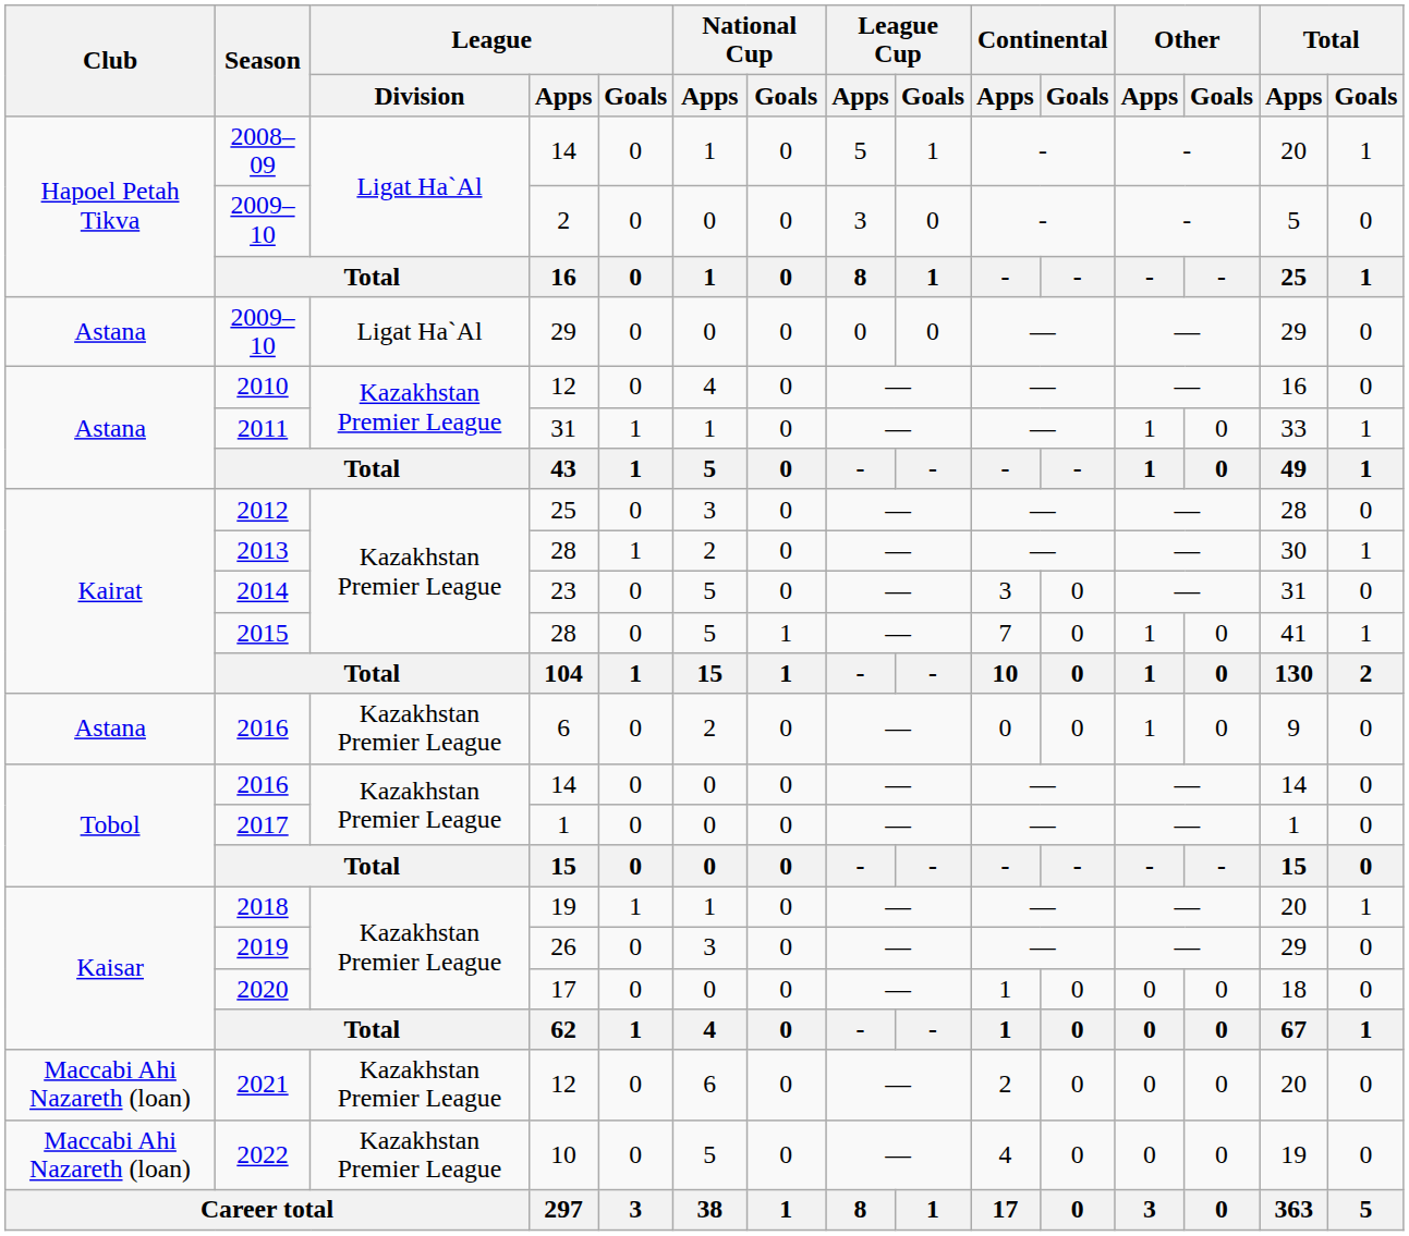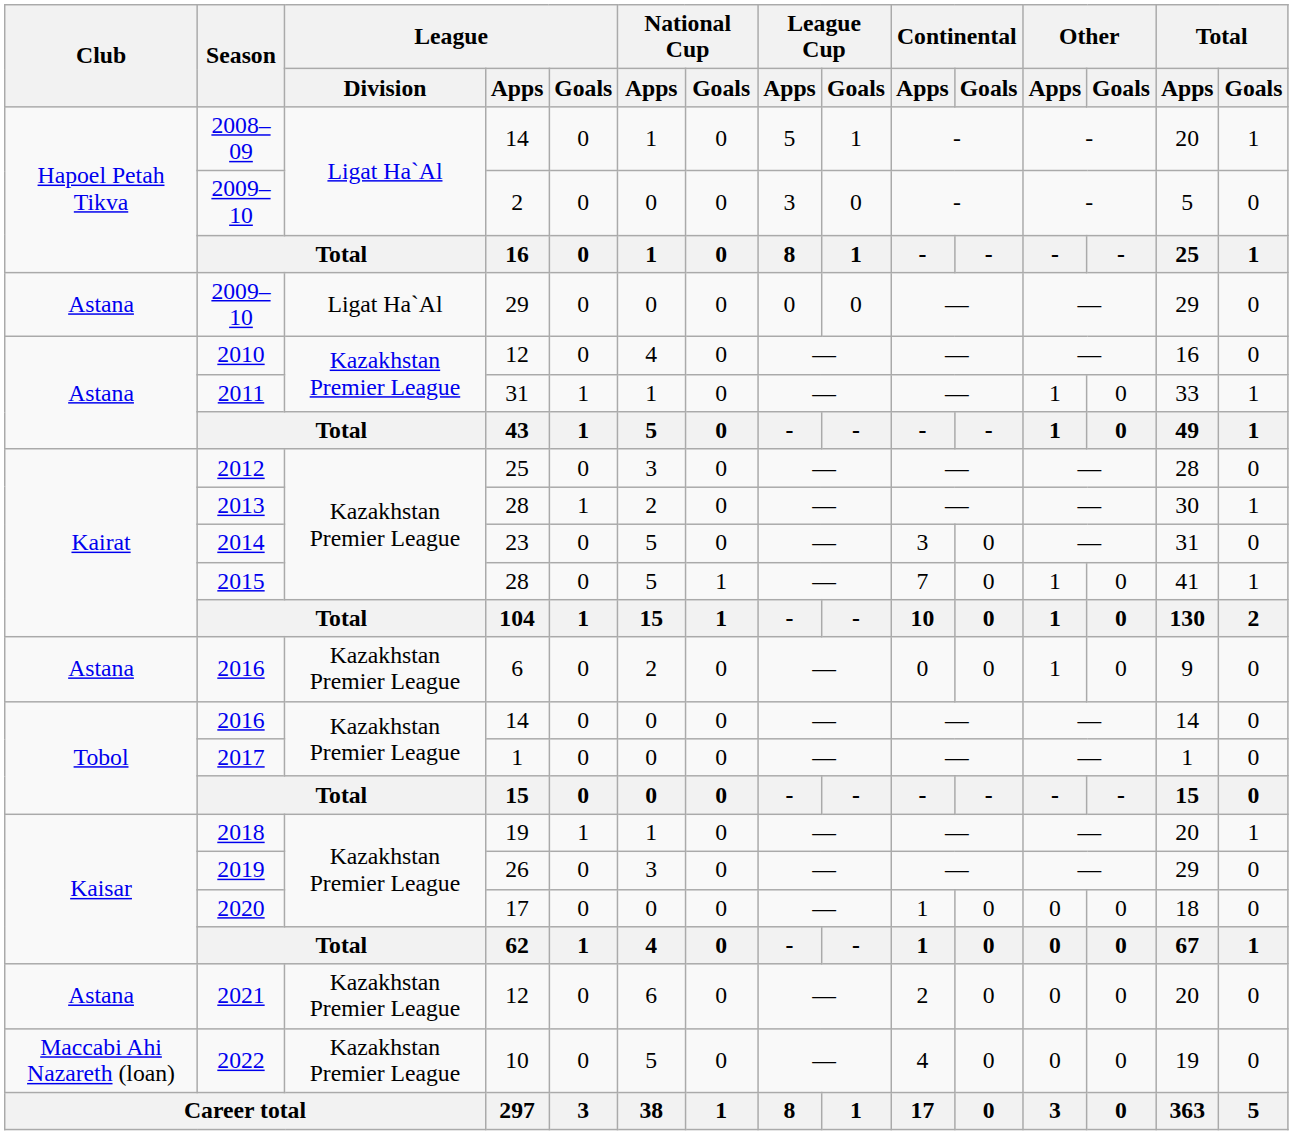2021 | Club: Maccabi Ahi Nazareth (loan) -> Astana
